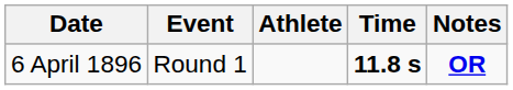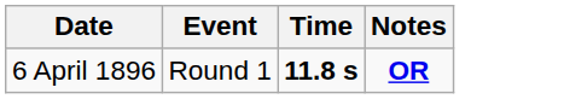- column: Athlete
